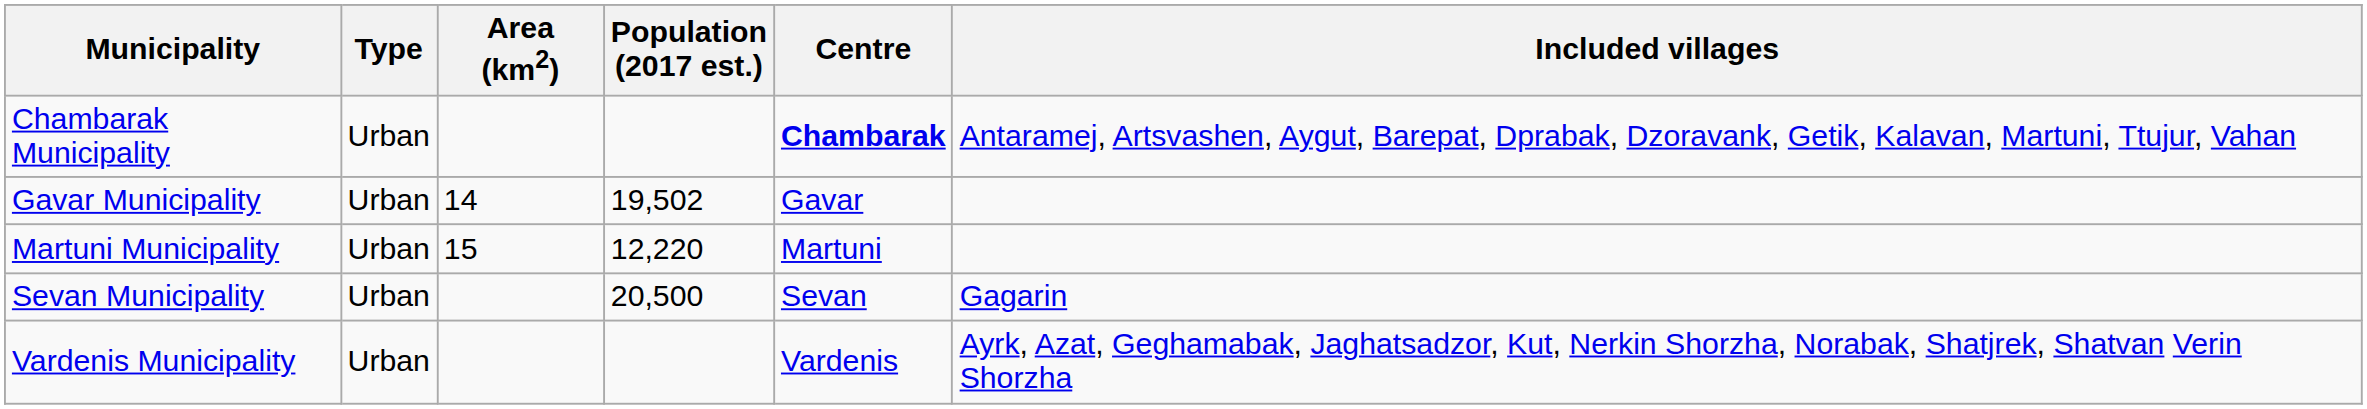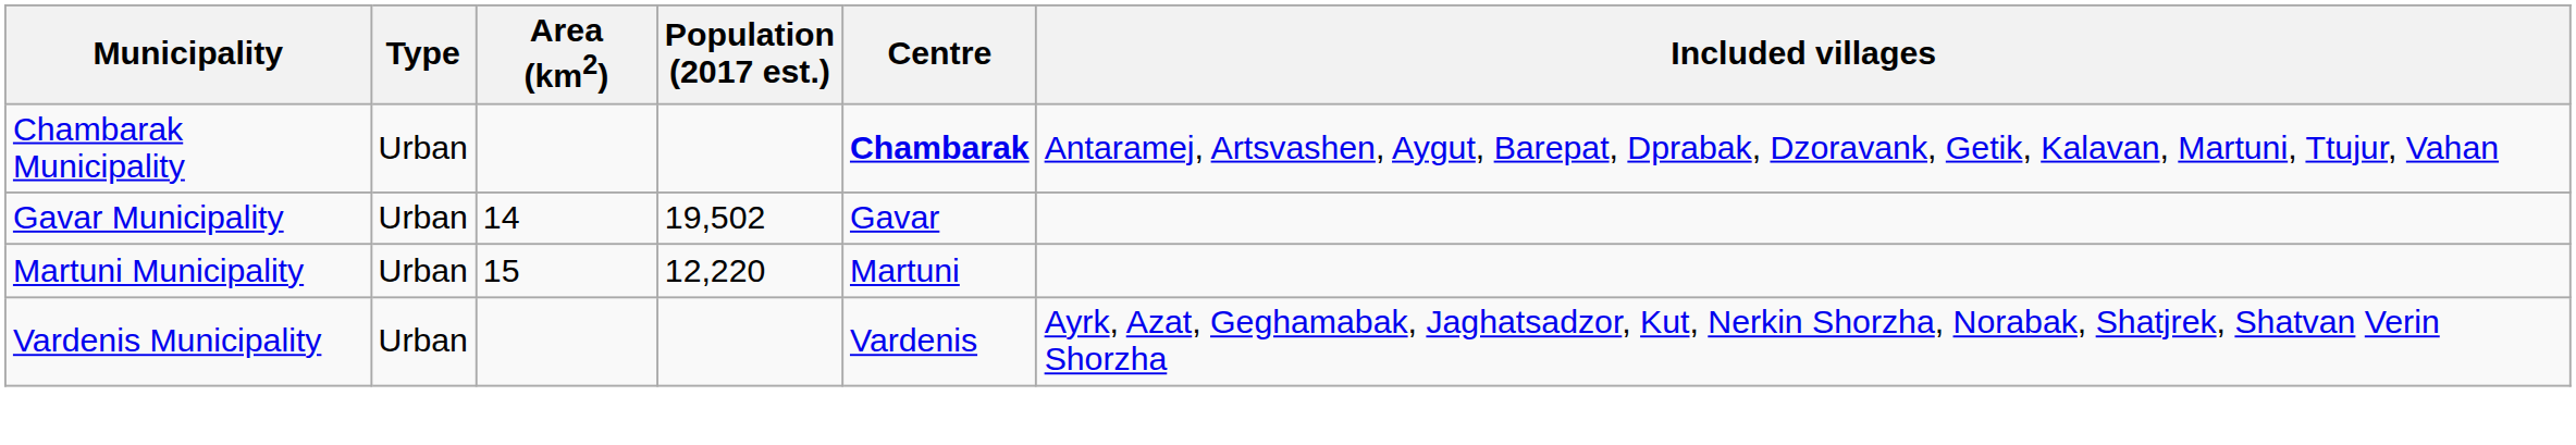- row: Sevan Municipality | Urban | 20,500 | Sevan | Gagarin
